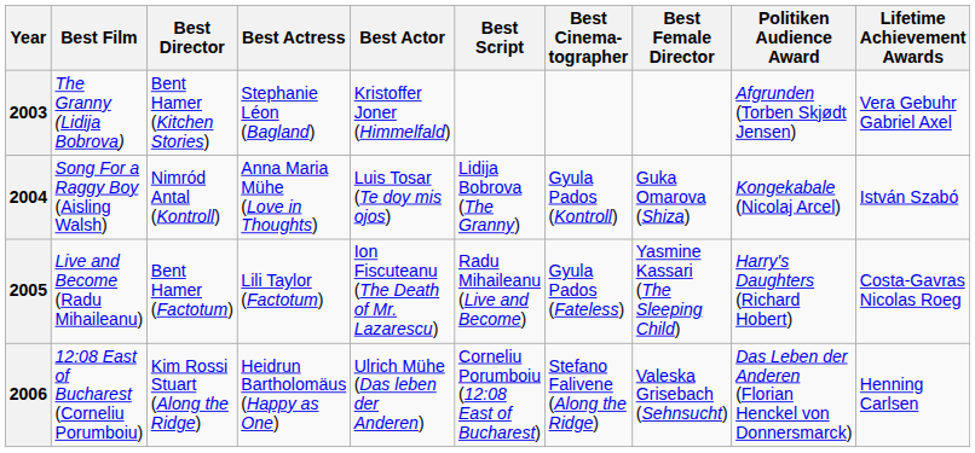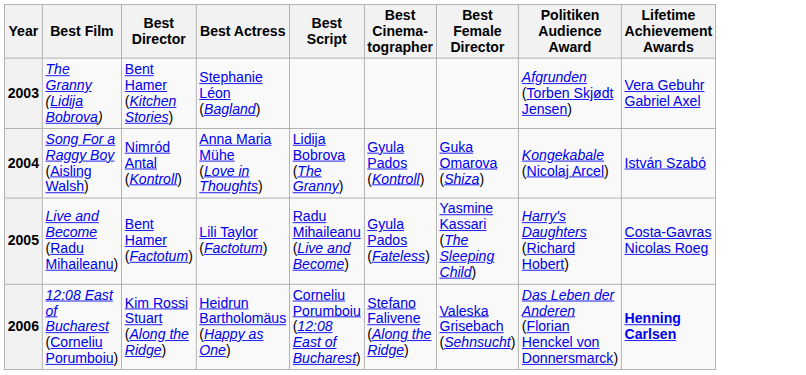- column: Best Actor | Kristoffer Joner (Himmelfald) | Luis Tosar (Te doy mis ojos) | Ion Fiscuteanu (The Death of Mr. Lazarescu) | Ulrich Mühe (Das leben der Anderen)
2006 | Lifetime Achievement Awards: normal -> bold
